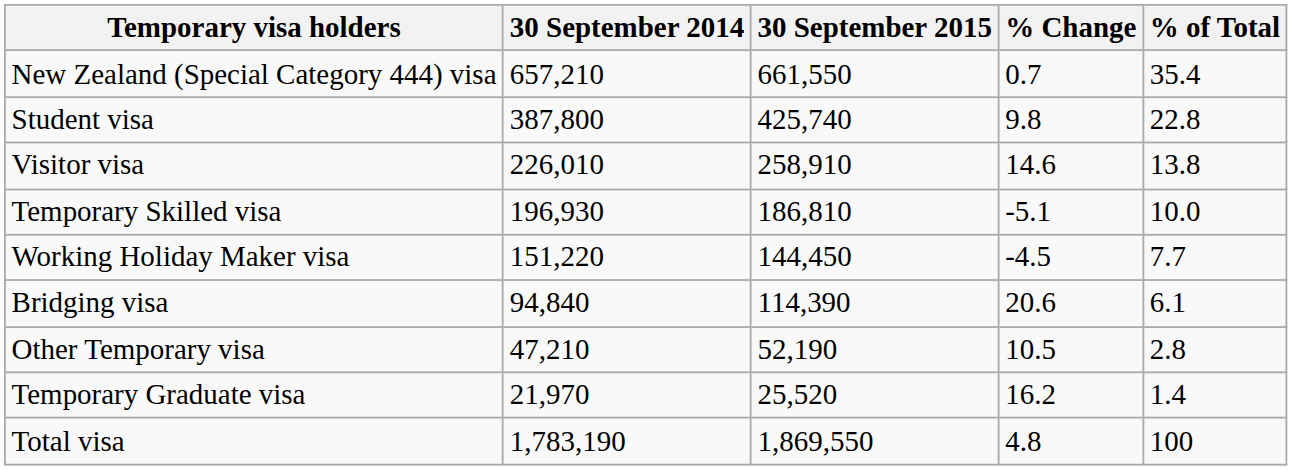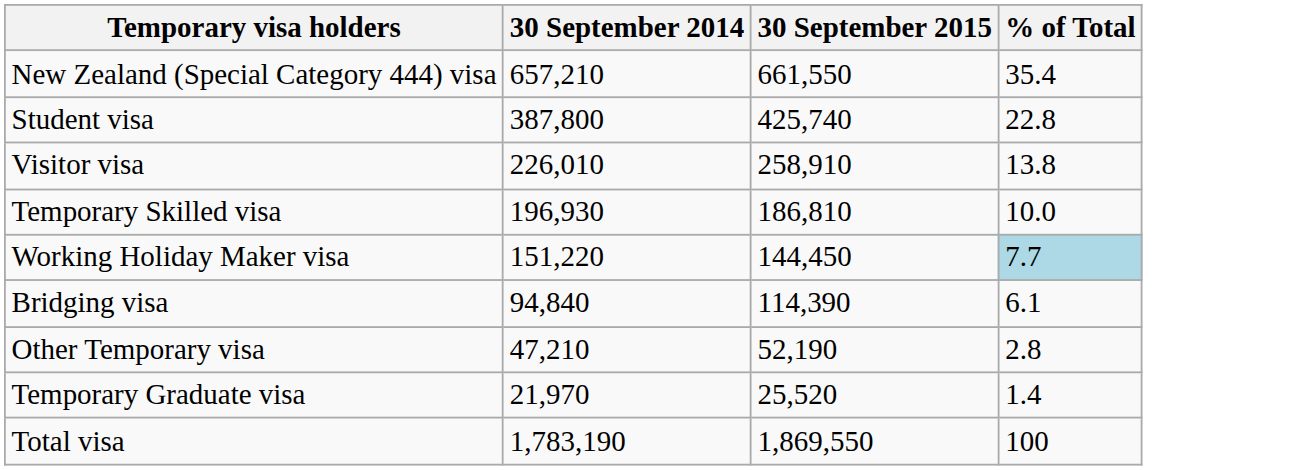- column: % Change | 0.7 | 9.8 | 14.6 | -5.1 | -4.5 | 20.6 | 10.5 | 16.2 | 4.8
Working Holiday Maker visa | % of Total: no background -> lightblue background
